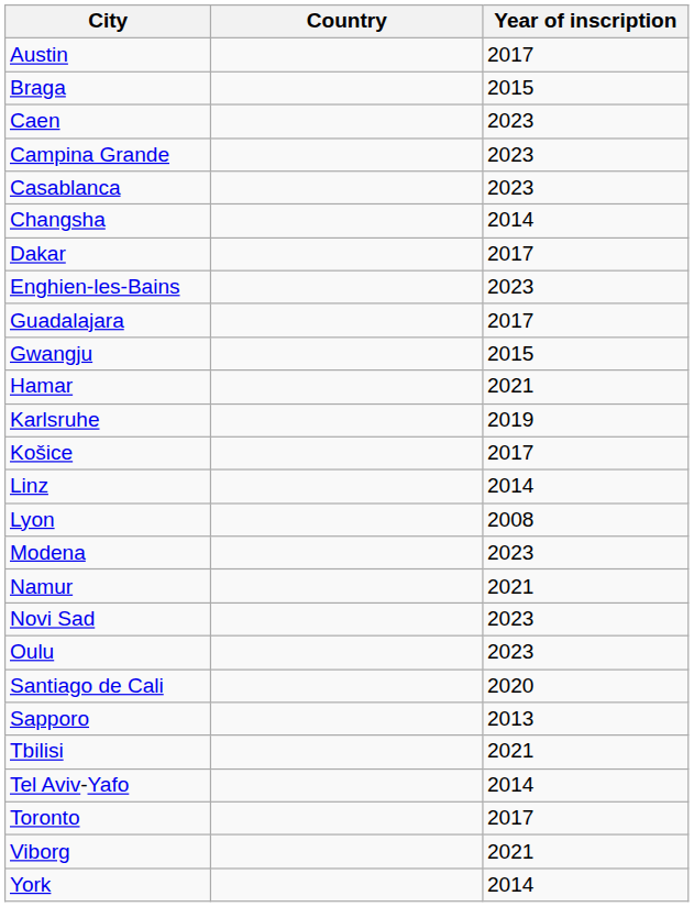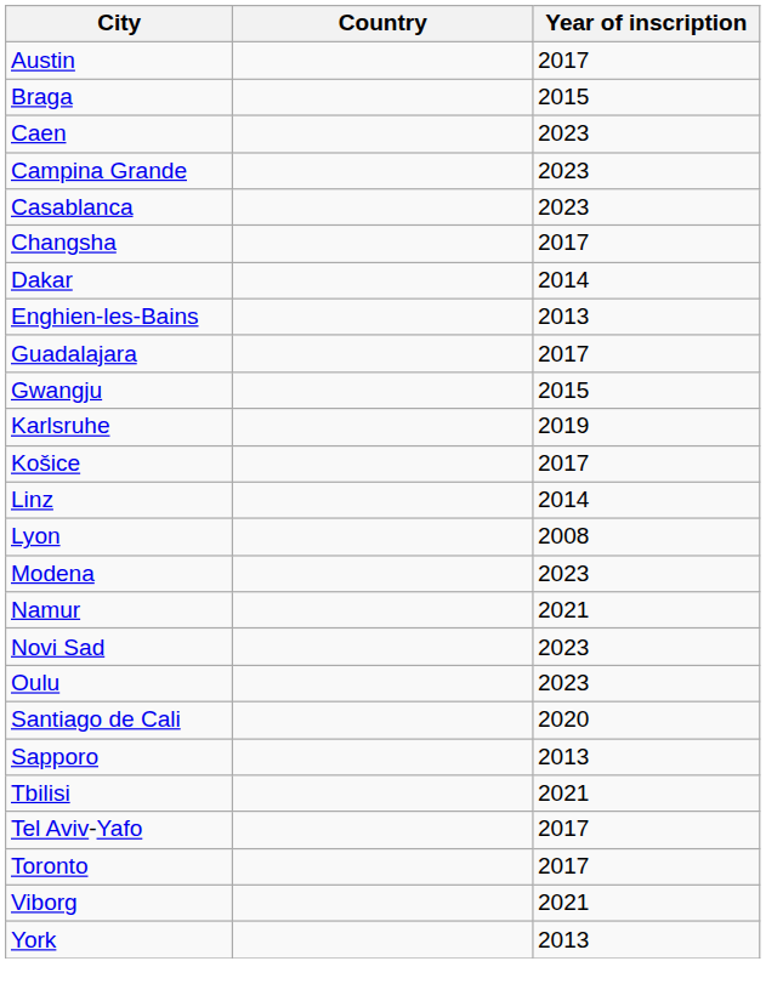Changsha | Year of inscription: 2014 -> 2017
Dakar | Year of inscription: 2017 -> 2014
Enghien-les-Bains | Year of inscription: 2023 -> 2013
- row: Hamar | 2021
Tel Aviv-Yafo | Year of inscription: 2014 -> 2017
York | Year of inscription: 2014 -> 2013
